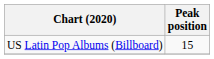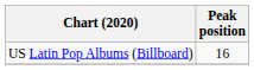US Latin Pop Albums (Billboard) | Peak position: 15 -> 16
